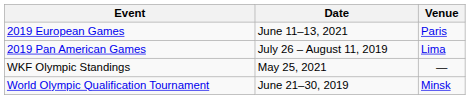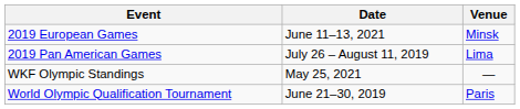2019 European Games | Venue: Paris -> Minsk
World Olympic Qualification Tournament | Venue: Minsk -> Paris
